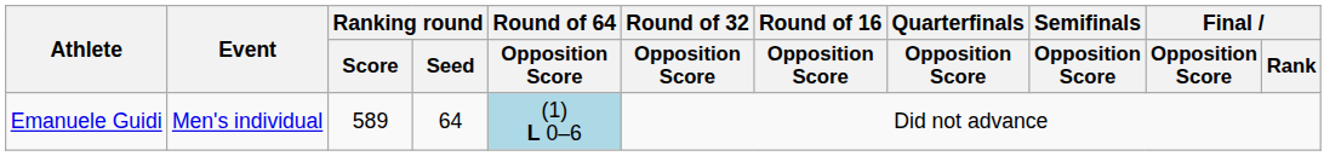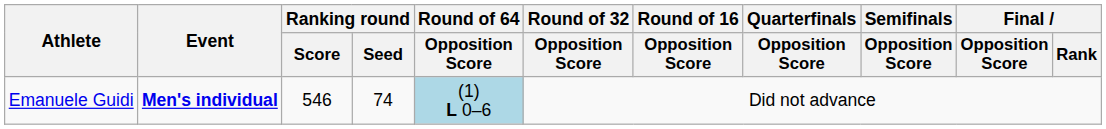Emanuele Guidi | Event: normal -> bold
Emanuele Guidi | Ranking round / Score: 589 -> 546
Emanuele Guidi | Ranking round / Seed: 64 -> 74
